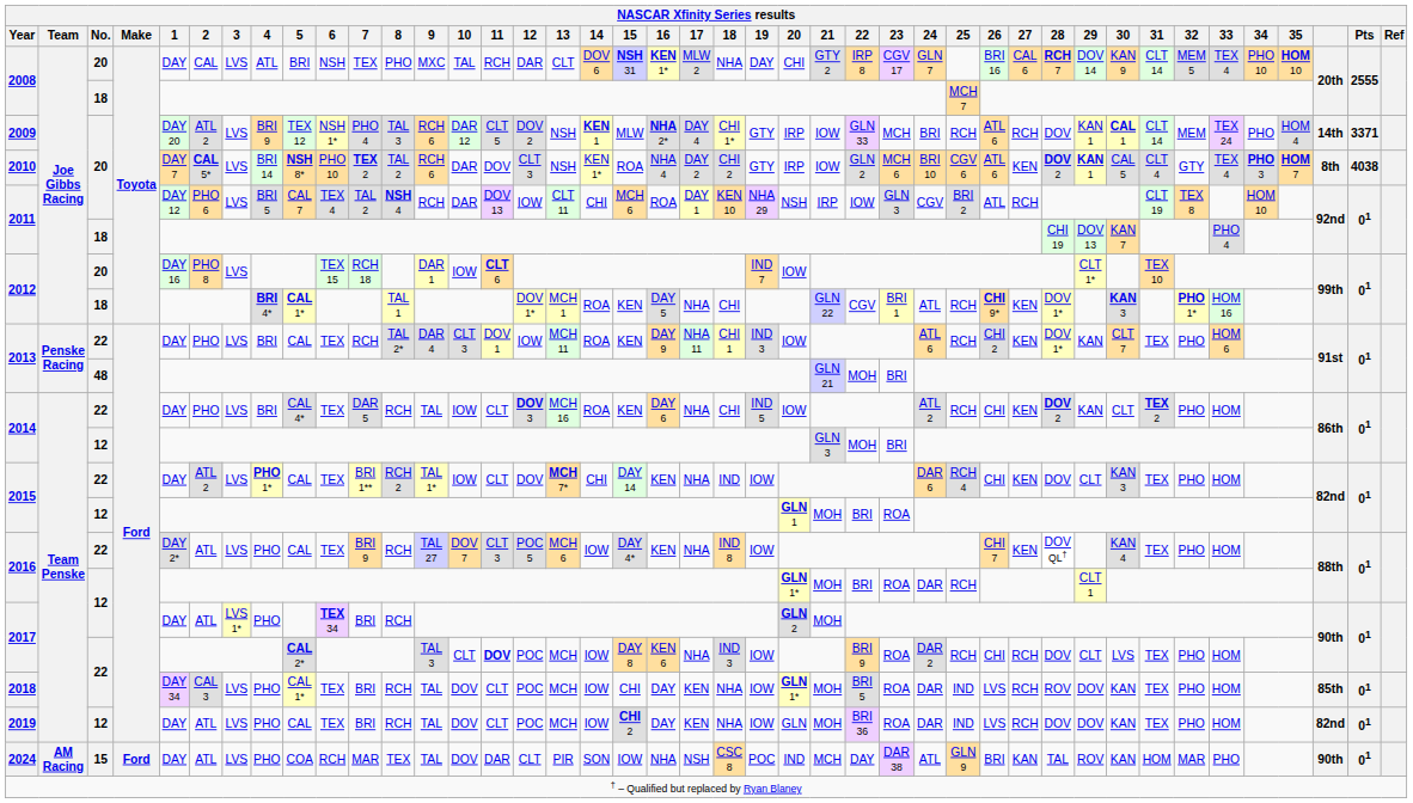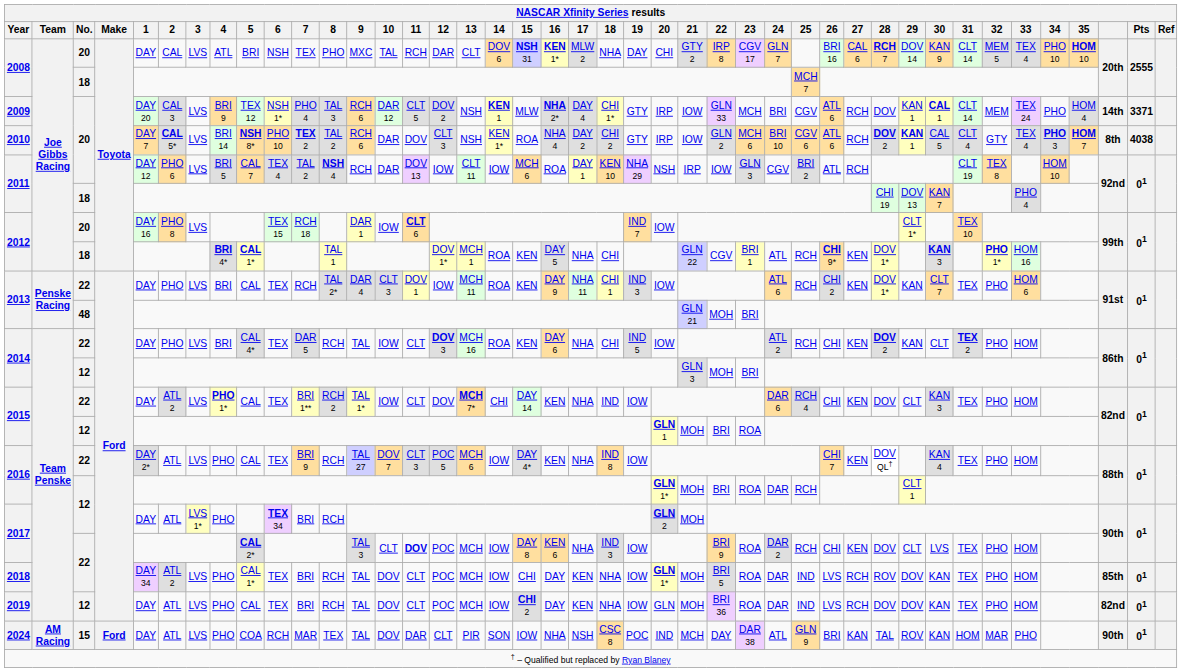2009 | 2: ATL 2 -> CAL 3
2009 | 25: RCH -> CGV
2010 | 27: KEN -> RCH
2011 / 20 | 14: CHI -> IOW
2017 / 22 | 27: RCH -> KEN
2018 | 2: CAL 3 -> ATL 2
